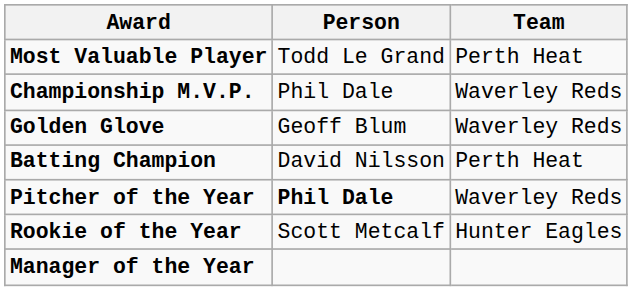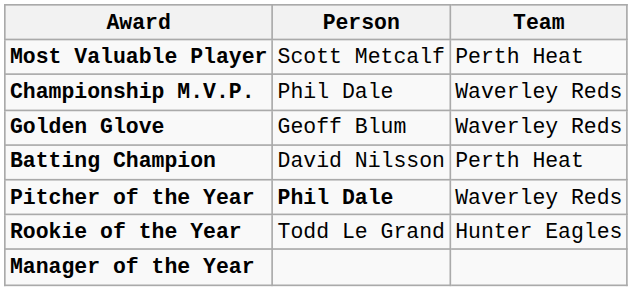Most Valuable Player | Person: Todd Le Grand -> Scott Metcalf
Rookie of the Year | Person: Scott Metcalf -> Todd Le Grand
